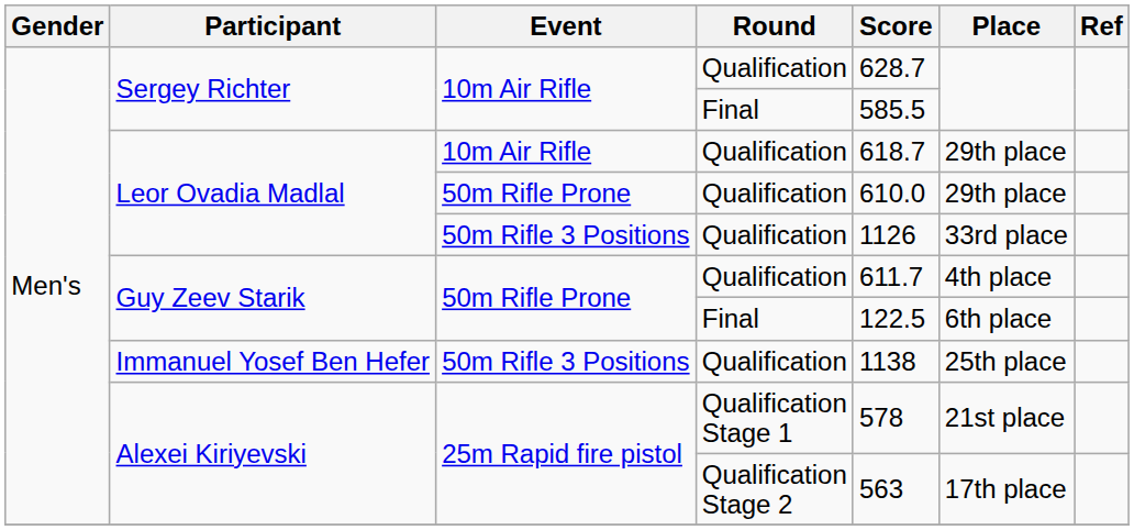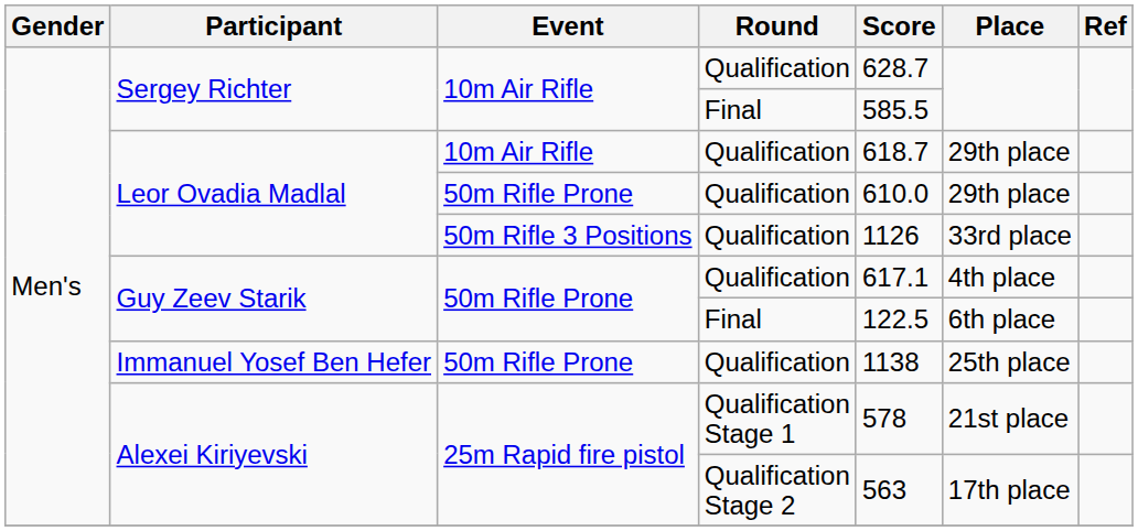Guy Zeev Starik / Qualification | Score: 611.7 -> 617.1
Immanuel Yosef Ben Hefer | Event: 50m Rifle 3 Positions -> 50m Rifle Prone
